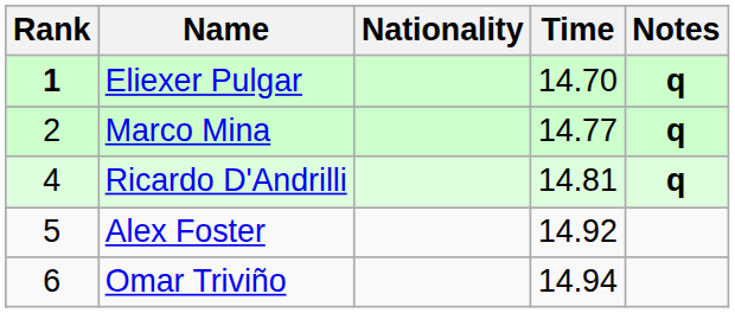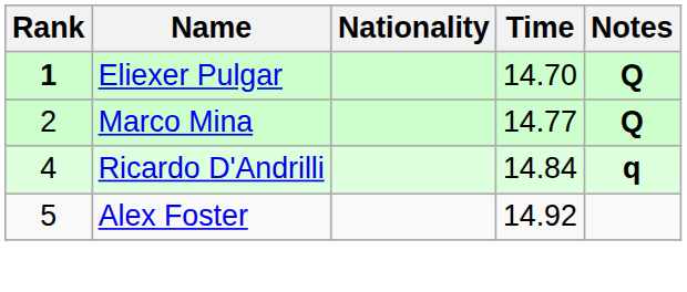Eliexer Pulgar | Notes: q -> Q
Marco Mina | Notes: q -> Q
Ricardo D'Andrilli | Time: 14.81 -> 14.84
- row: 6 | Omar Triviño | 14.94
